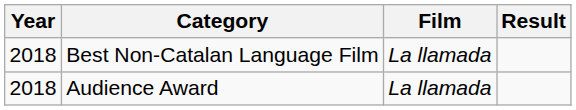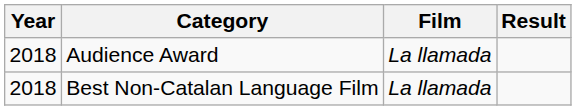rows swapped: Best Non-Catalan Language Film <-> Audience Award
